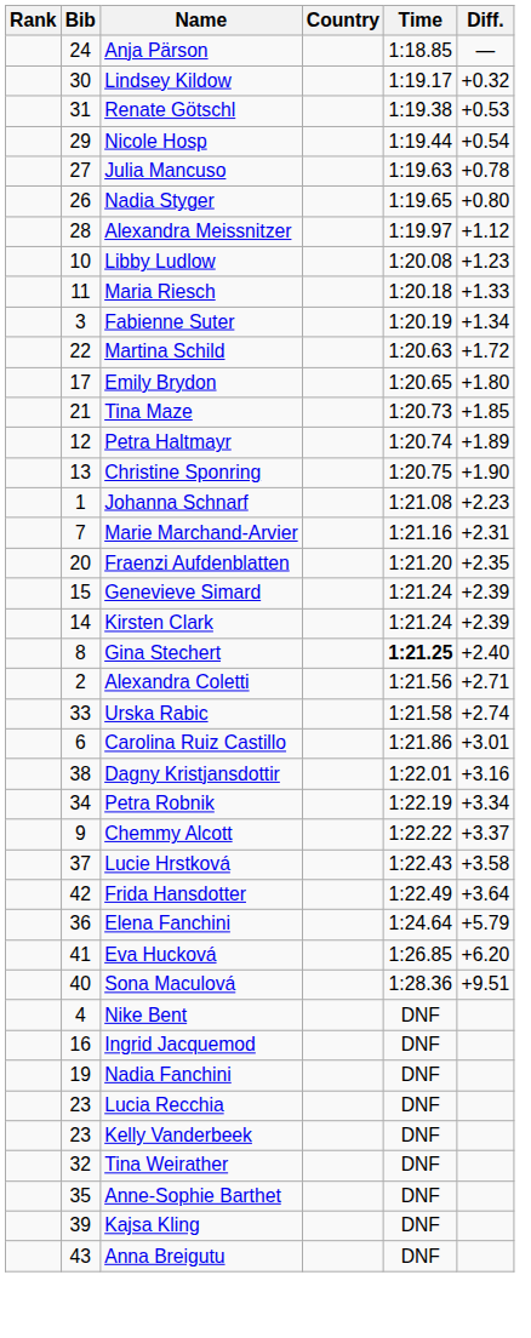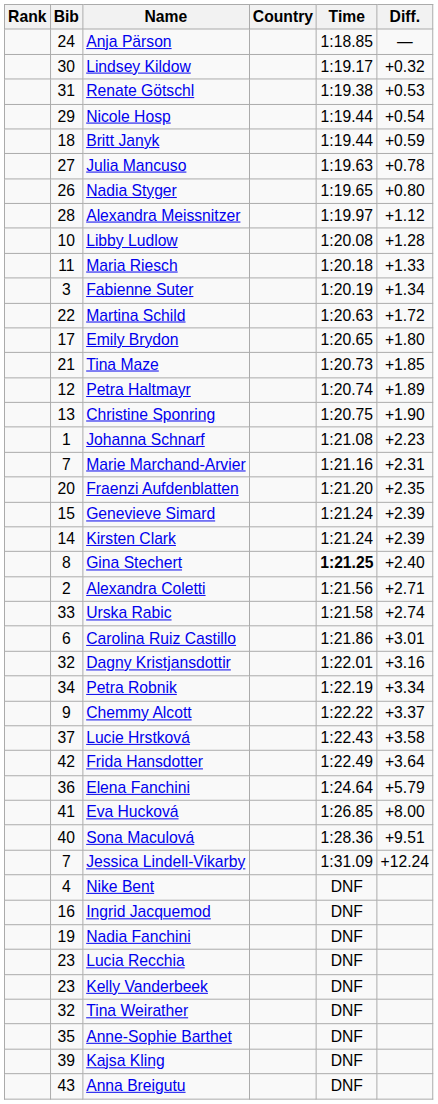+ row: 18 | Britt Janyk | 1:19.44 | +0.59
Libby Ludlow | Diff.: +1.23 -> +1.28
Dagny Kristjansdottir | Bib: 38 -> 32
Eva Hucková | Diff.: +6.20 -> +8.00
+ row: 7 | Jessica Lindell-Vikarby | 1:31.09 | +12.24
